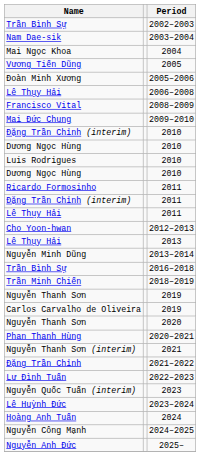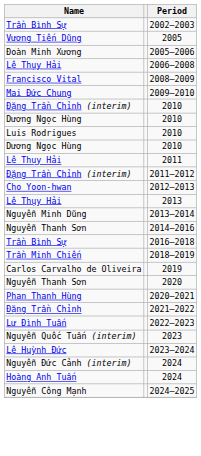- row: Nam Dae-sik | 2003–2004
- row: Mai Ngọc Khoa | 2004
- row: Ricardo Formosinho | 2011
- row: Đặng Trần Chỉnh (interim) | 2011
+ row: Đặng Trần Chỉnh (interim) | 2011–2012
+ row: Nguyễn Thanh Sơn | 2014–2016
- row: Nguyễn Thanh Sơn | 2019
- row: Nguyễn Thanh Sơn (interim) | 2021
+ row: Nguyễn Đức Cảnh (interim) | 2024
- row: Nguyễn Anh Đức | 2025–
